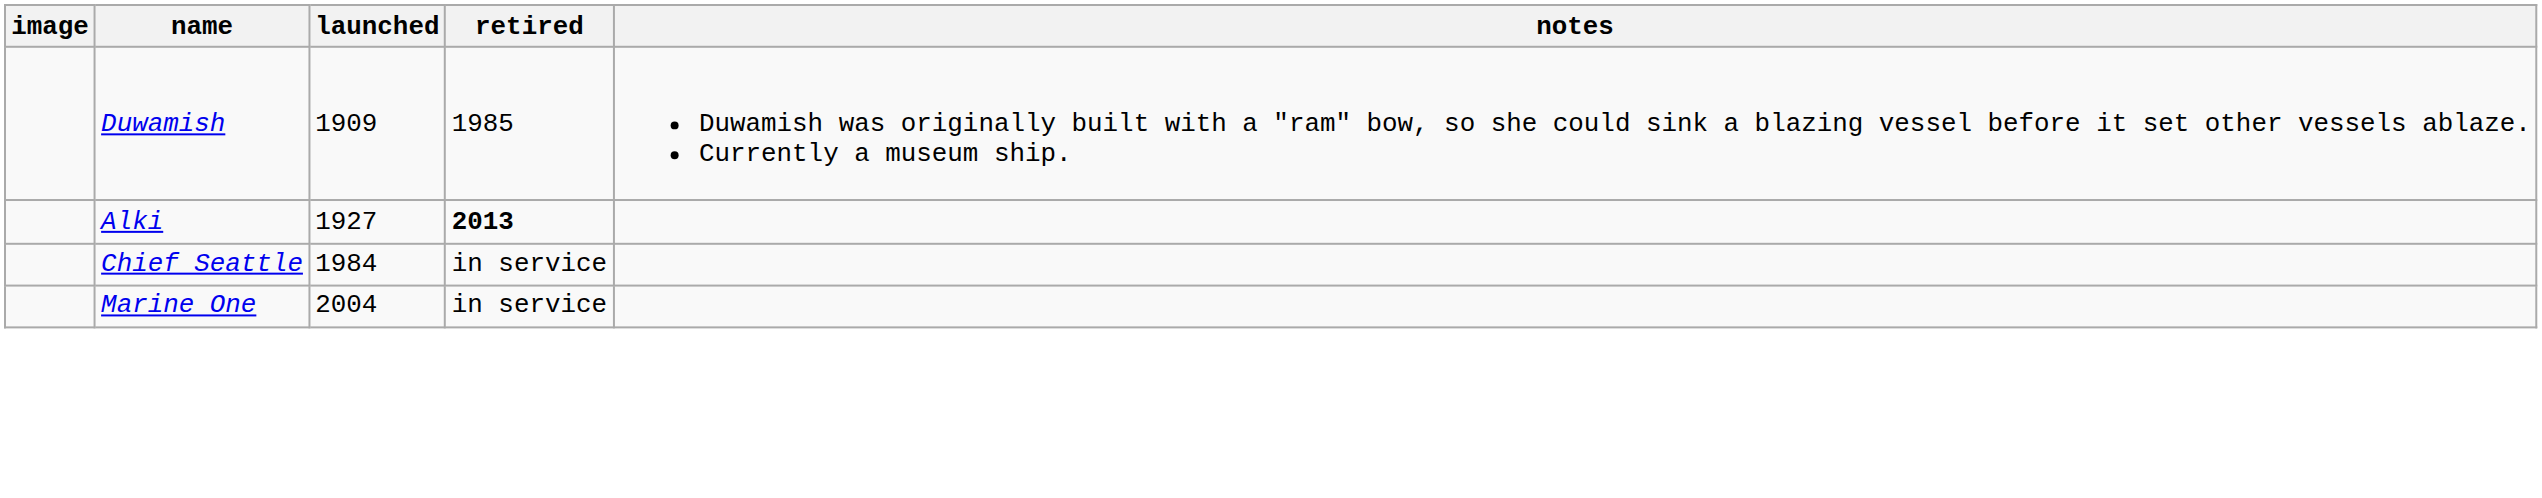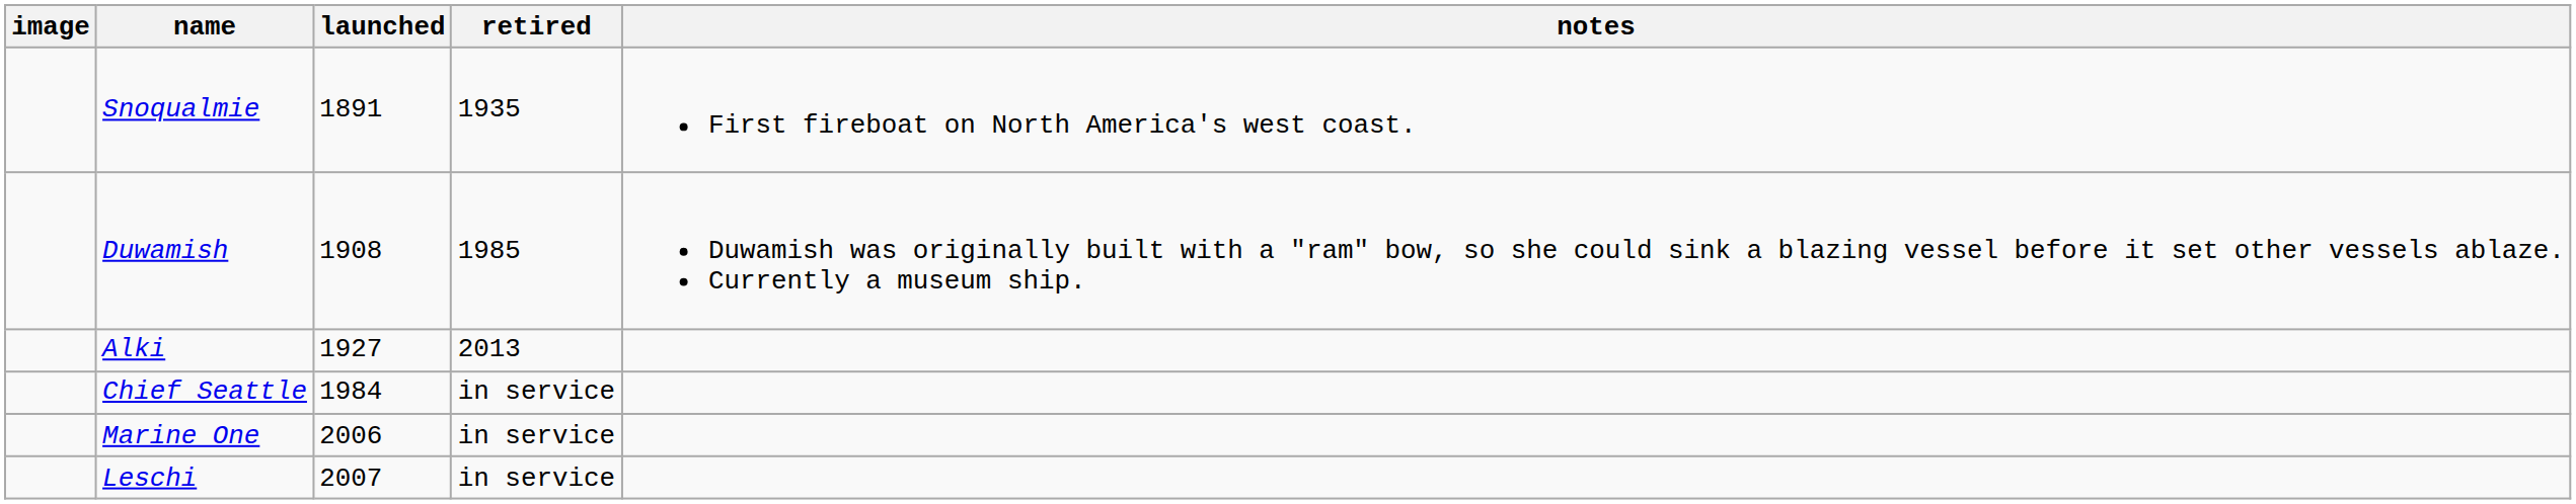+ row: Snoqualmie | 1891 | 1935 | First fireboat on North America's west coast.
Duwamish | launched: 1909 -> 1908
Alki | retired: bold -> normal
Marine One | launched: 2004 -> 2006
+ row: Leschi | 2007 | in service
